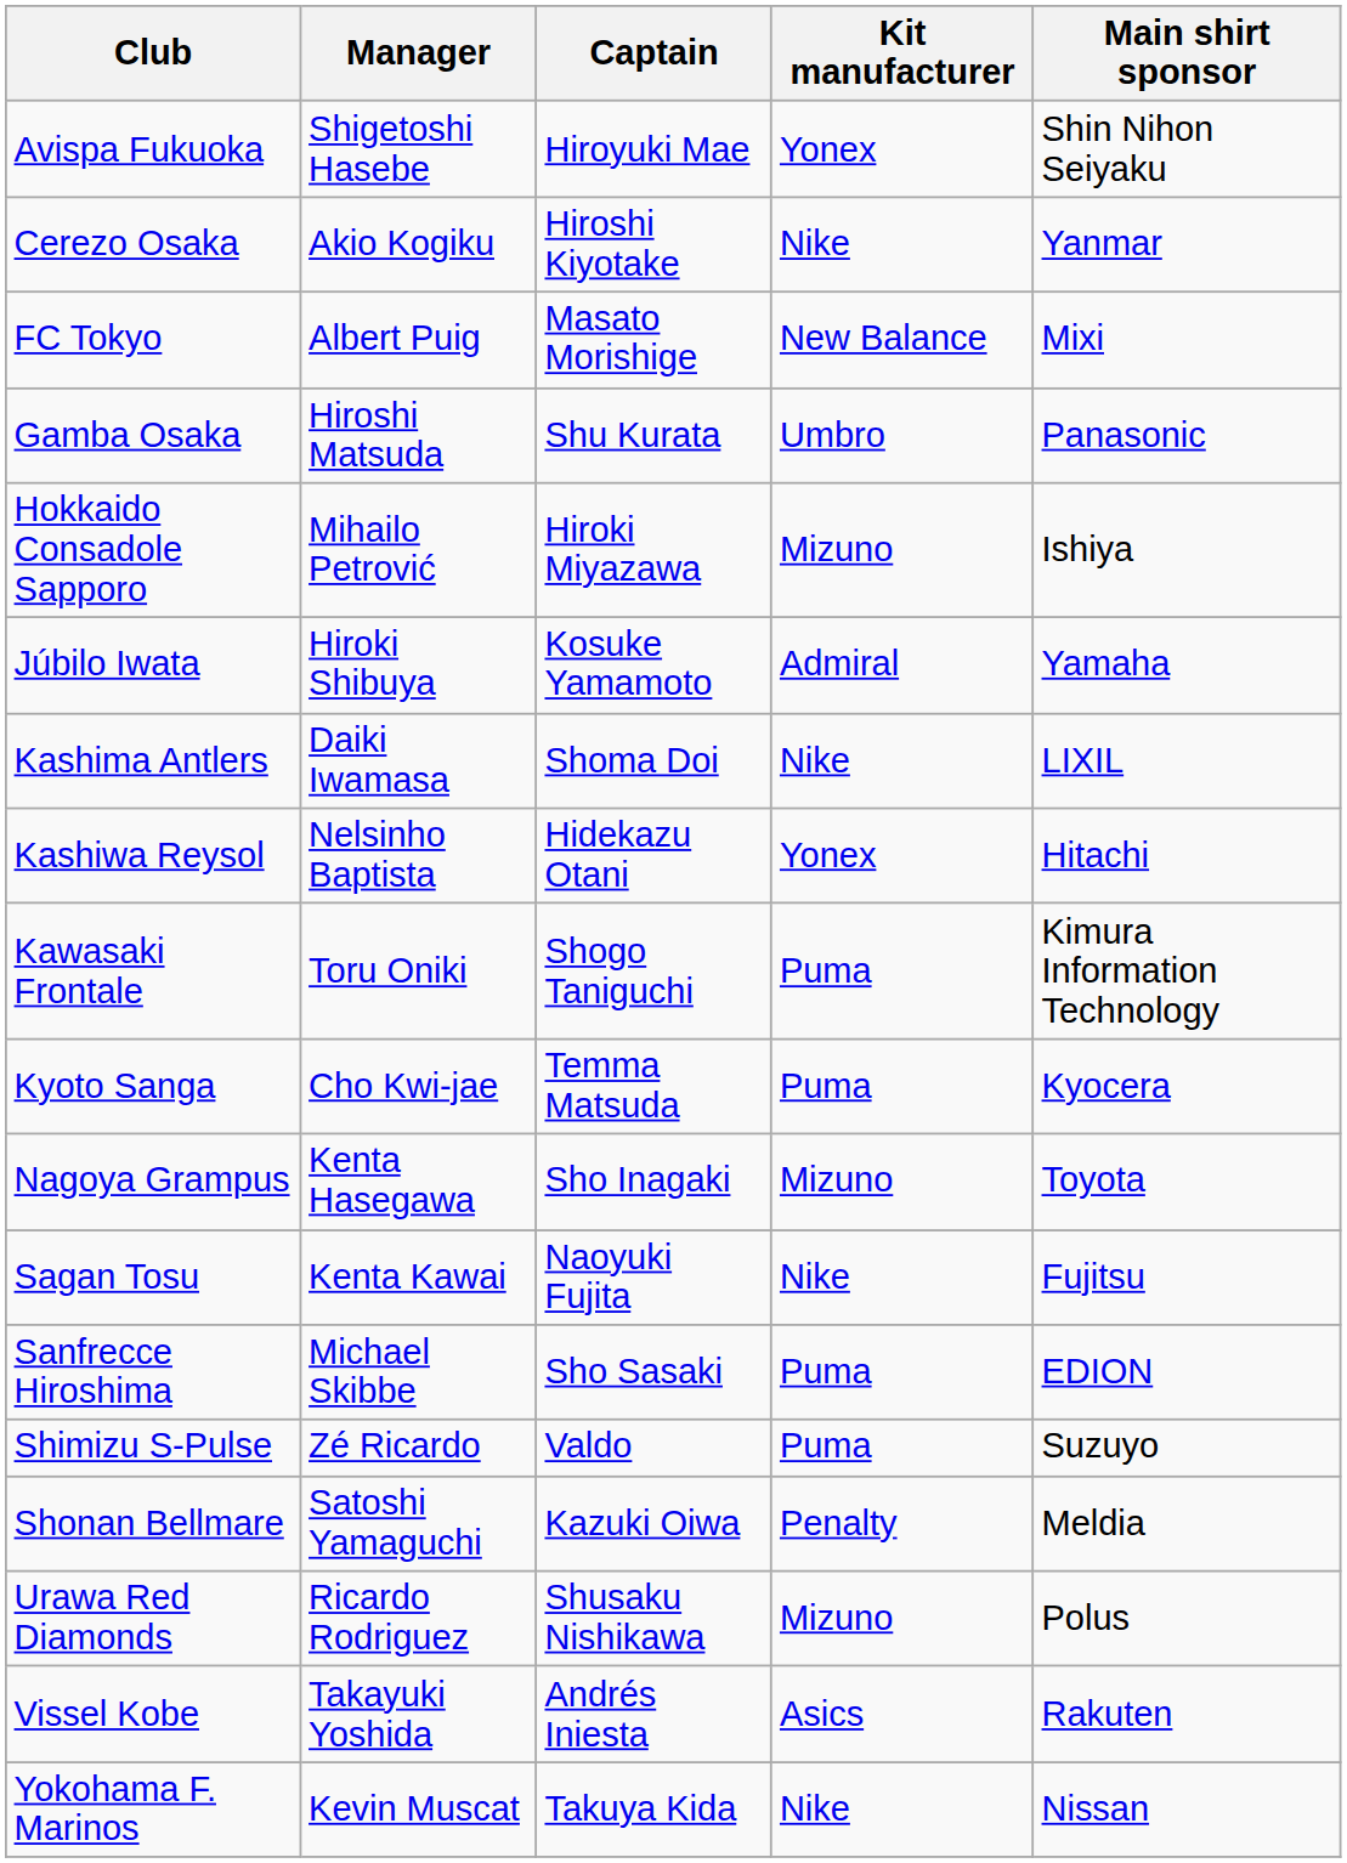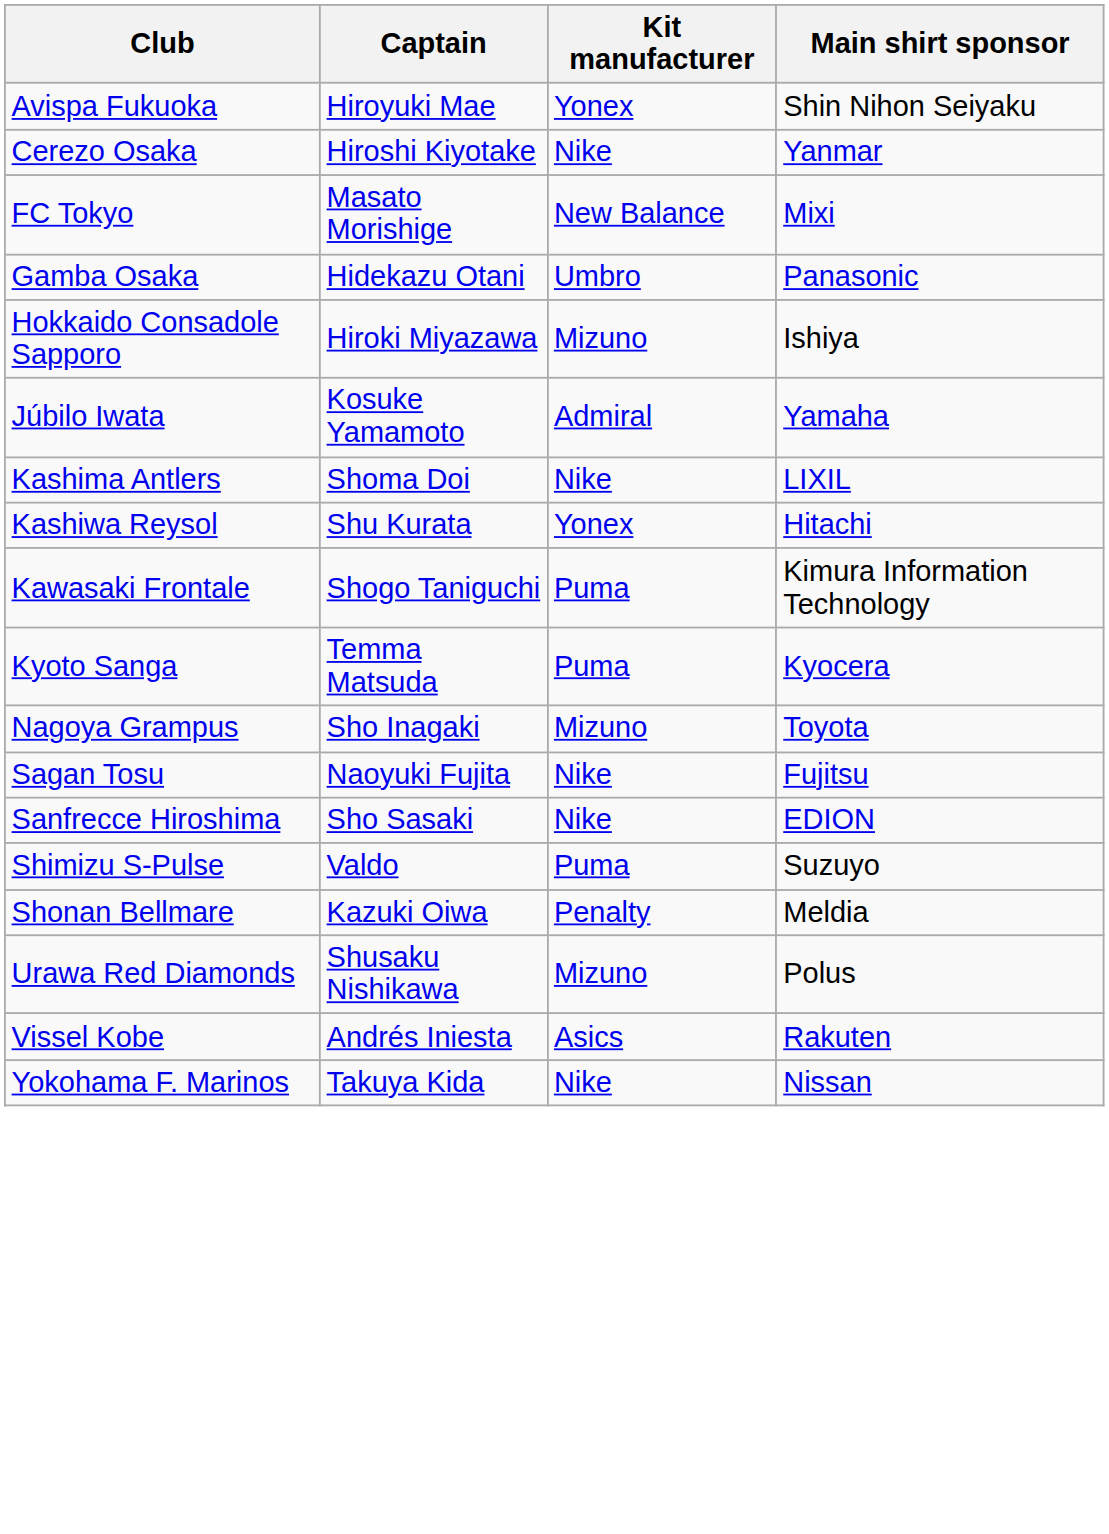- column: Manager | Shigetoshi Hasebe | Akio Kogiku | Albert Puig | Hiroshi Matsuda | Mihailo Petrović | Hiroki Shibuya | Daiki Iwamasa | Nelsinho Baptista | Toru Oniki | Cho Kwi-jae | Kenta Hasegawa | Kenta Kawai | Michael Skibbe | Zé Ricardo | Satoshi Yamaguchi | Ricardo Rodriguez | Takayuki Yoshida | Kevin Muscat
Gamba Osaka | Captain: Shu Kurata -> Hidekazu Otani
Kashiwa Reysol | Captain: Hidekazu Otani -> Shu Kurata
Sanfrecce Hiroshima | Kit manufacturer: Puma -> Nike
